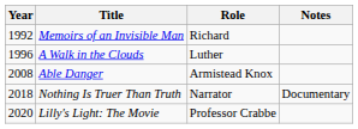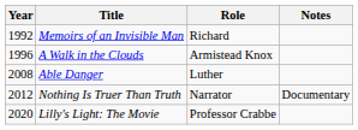A Walk in the Clouds | Role: Luther -> Armistead Knox
Able Danger | Role: Armistead Knox -> Luther
Nothing Is Truer Than Truth | Year: 2018 -> 2012
